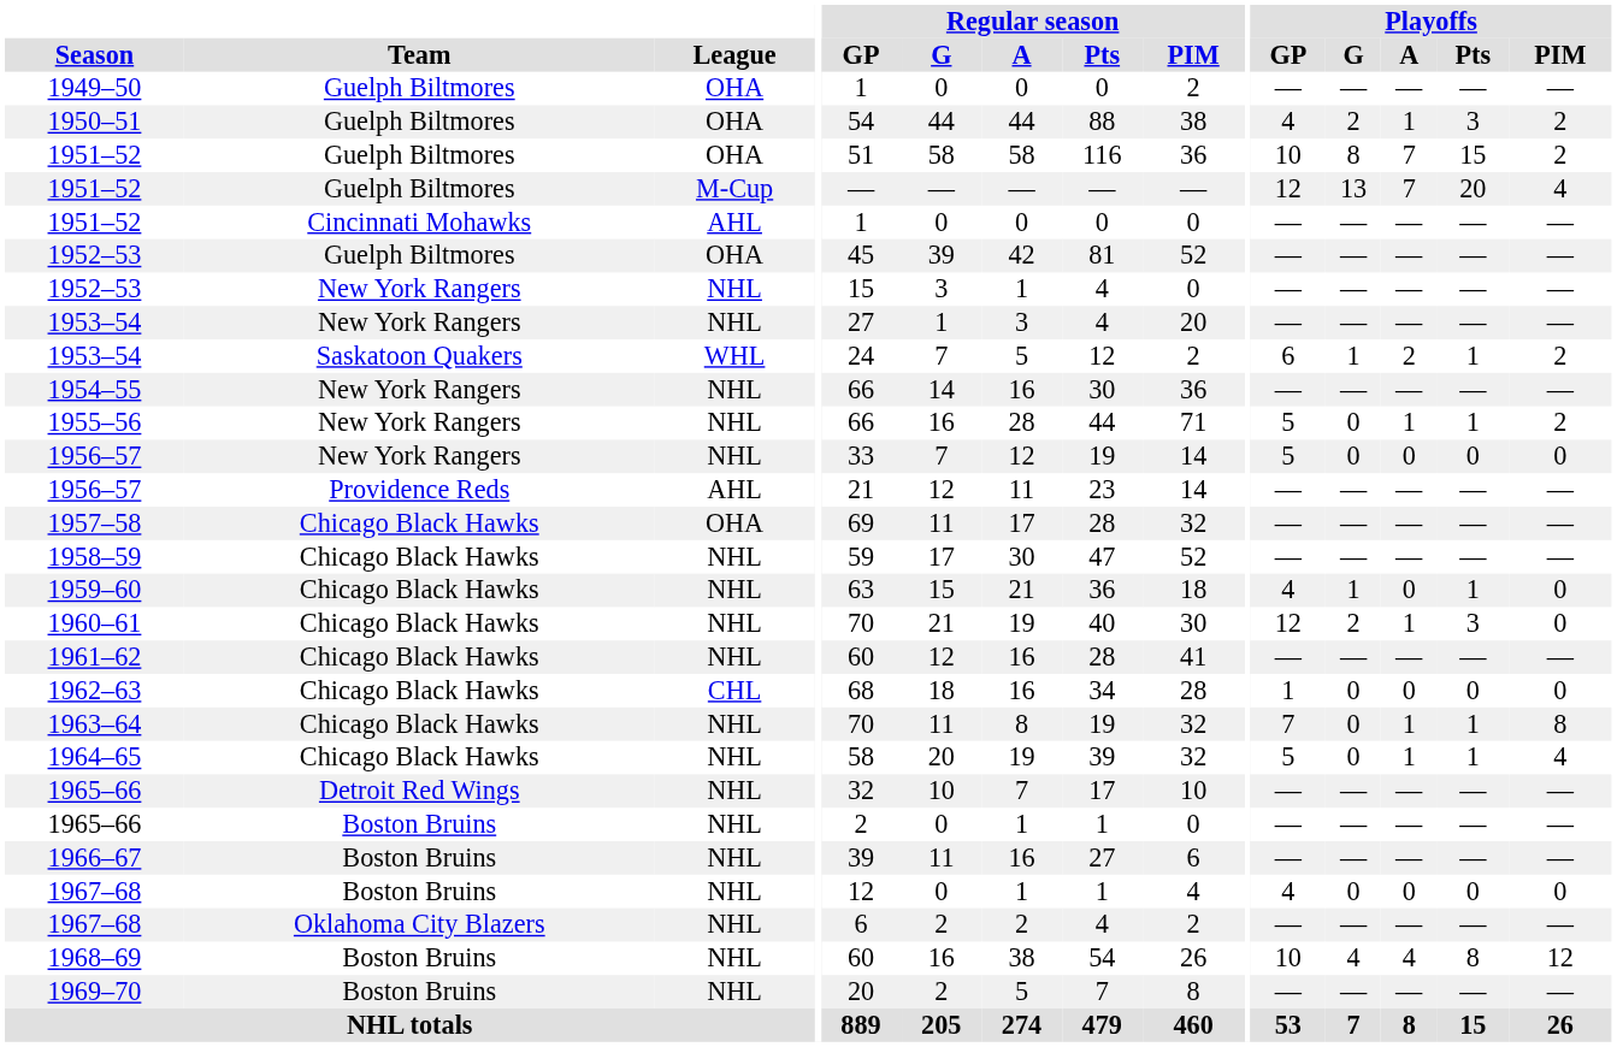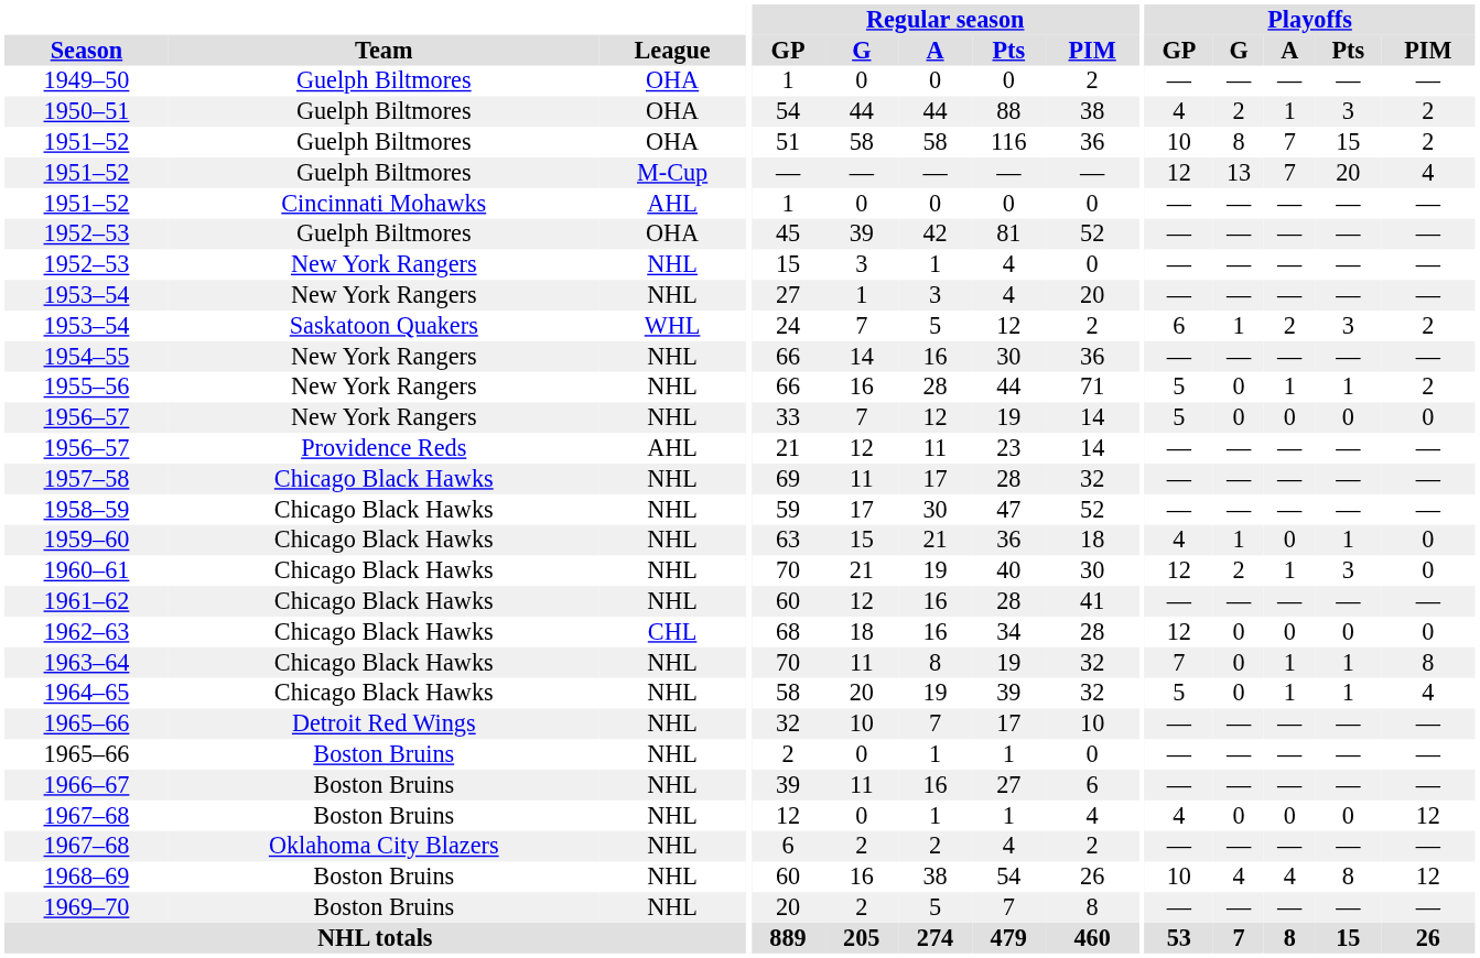1953–54 / Saskatoon Quakers | Playoffs / Pts: 1 -> 3
1957–58 | League: OHA -> NHL
1962–63 | Playoffs / GP: 1 -> 12
1967–68 / Boston Bruins | Playoffs / PIM: 0 -> 12
